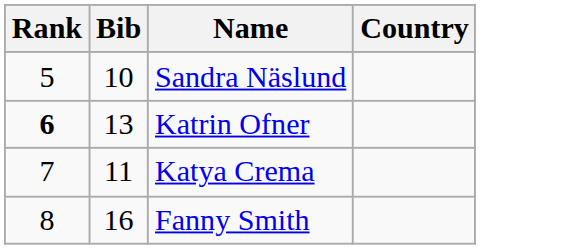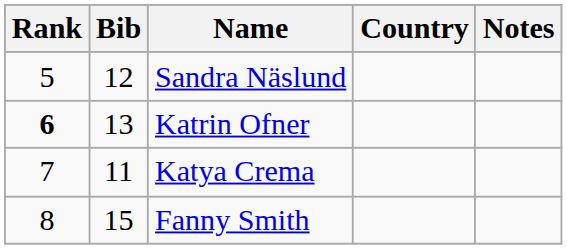+ column: Notes
Sandra Näslund | Bib: 10 -> 12
Fanny Smith | Bib: 16 -> 15
